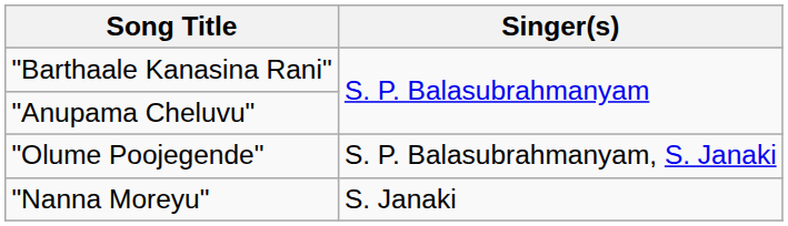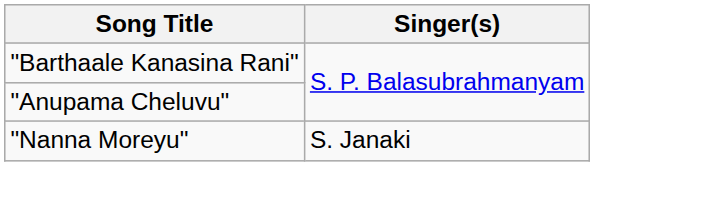- row: "Olume Poojegende" | S. P. Balasubrahmanyam, S. Janaki
